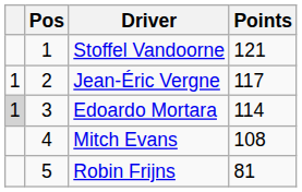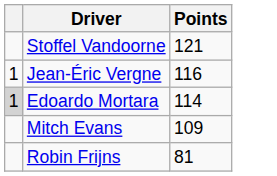- column: Pos | 1 | 2 | 3 | 4 | 5
Jean-Éric Vergne | Points: 117 -> 116
Mitch Evans | Points: 108 -> 109
